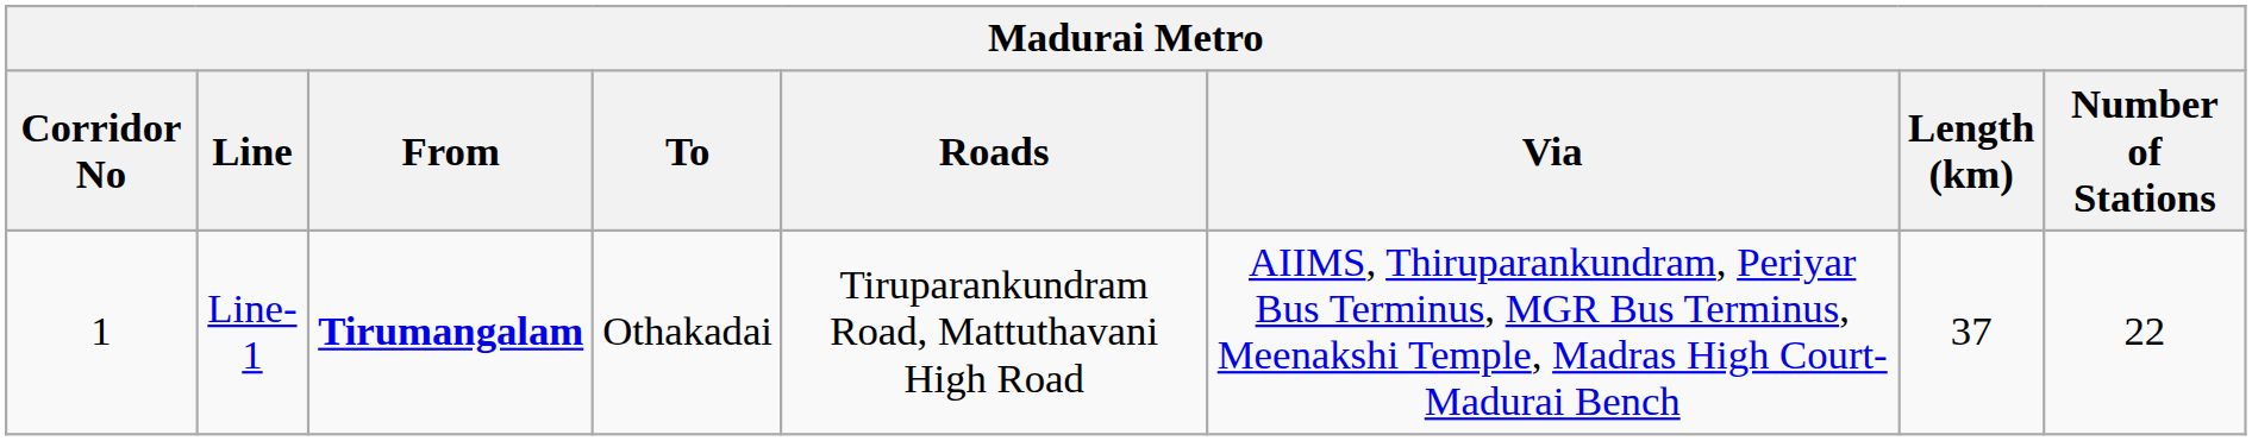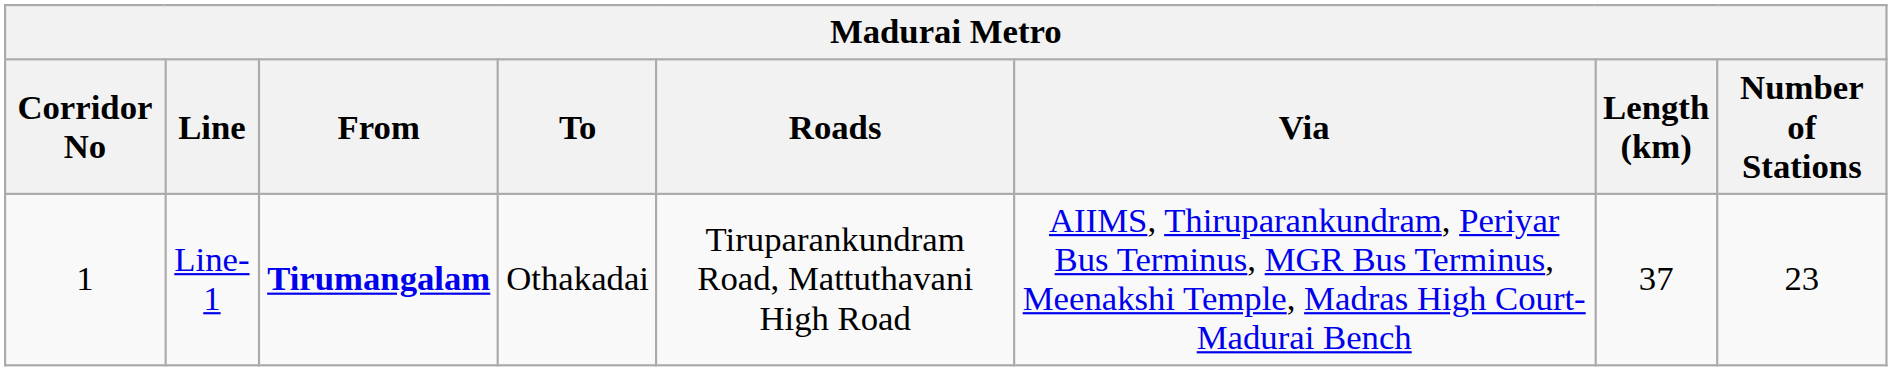Line-1 | Number of Stations: 22 -> 23
